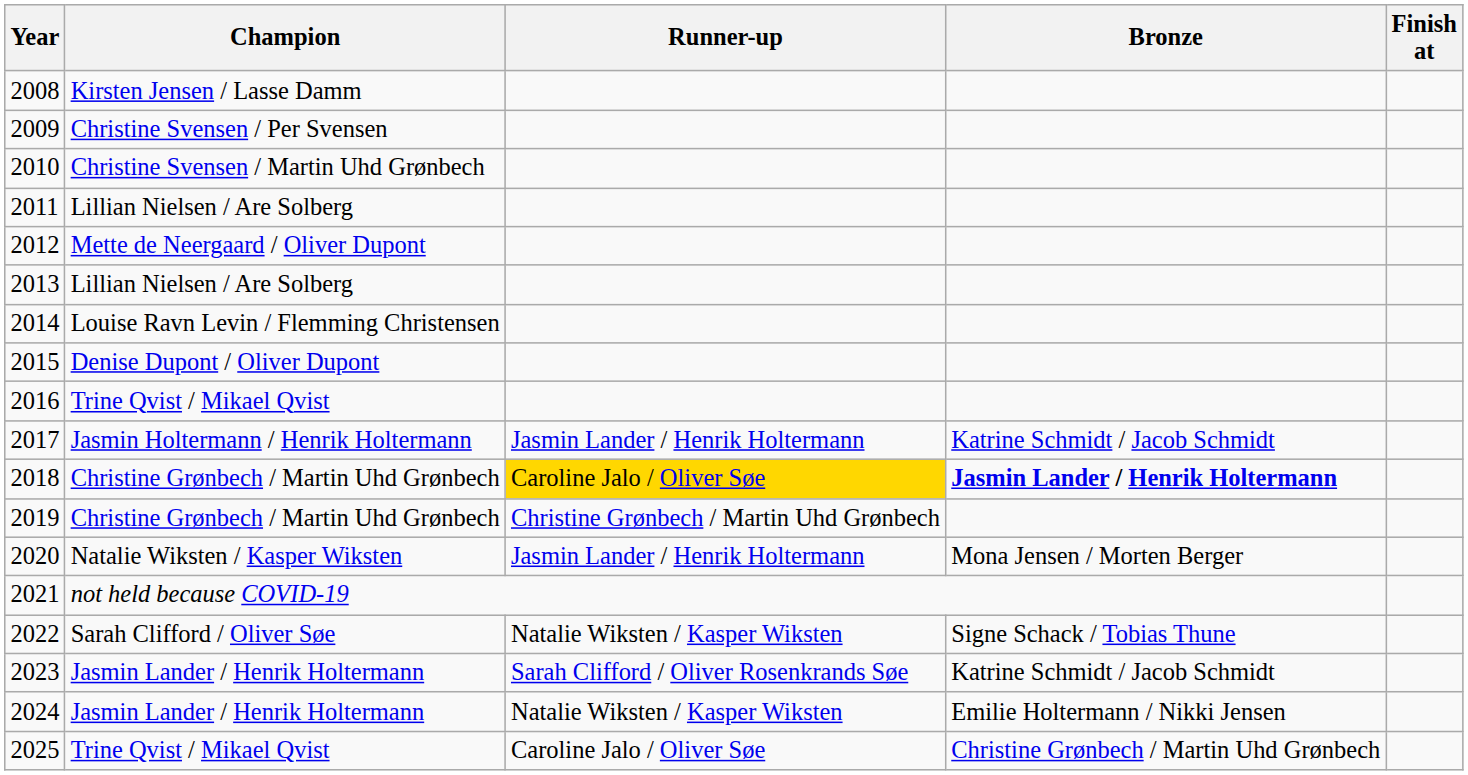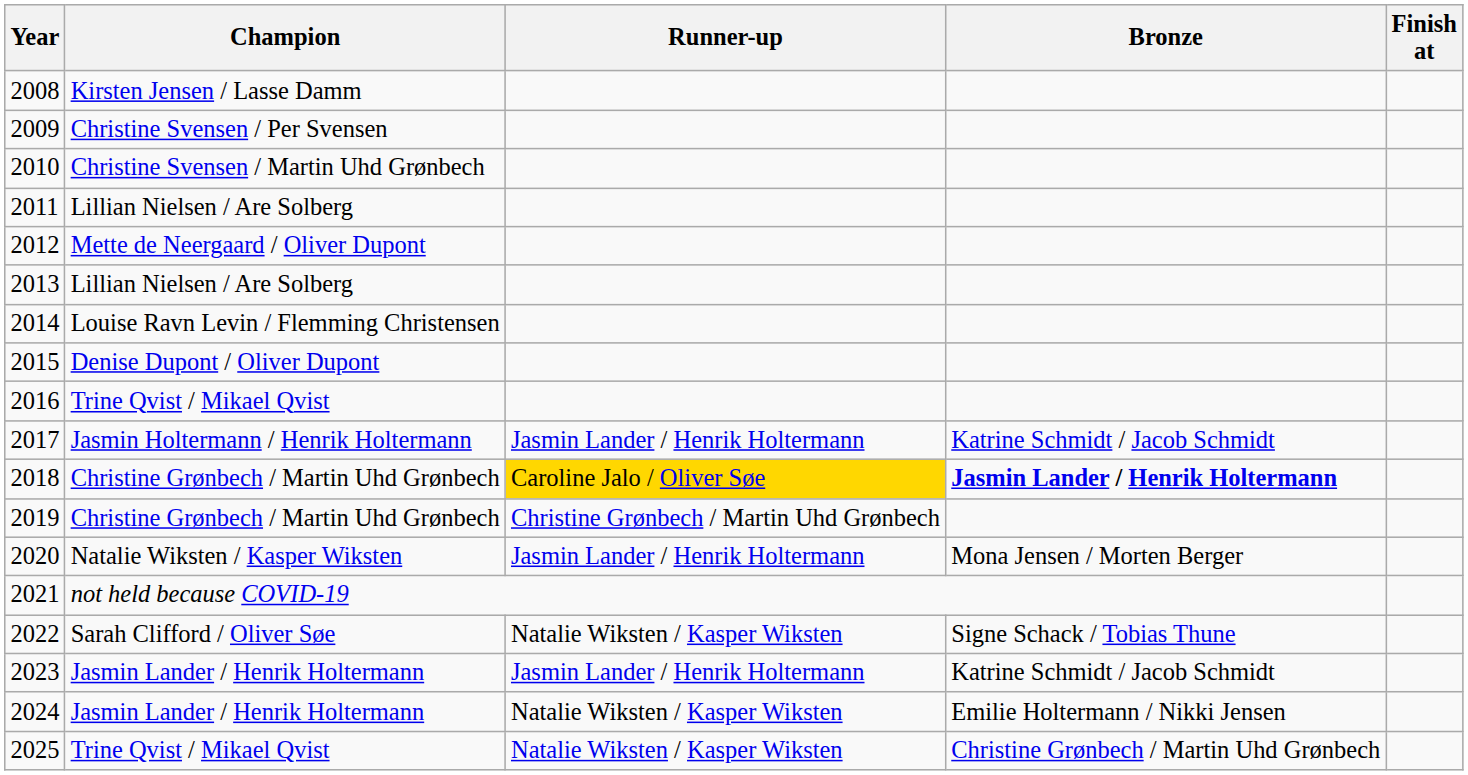2023 | Runner-up: Sarah Clifford / Oliver Rosenkrands Søe -> Jasmin Lander / Henrik Holtermann
2025 | Runner-up: Caroline Jalo / Oliver Søe -> Natalie Wiksten / Kasper Wiksten
